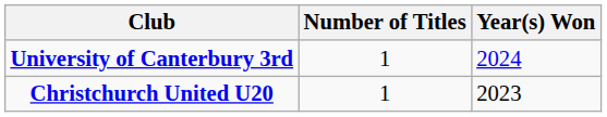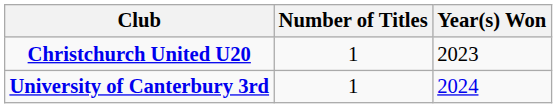rows swapped: Christchurch United U20 <-> University of Canterbury 3rd
